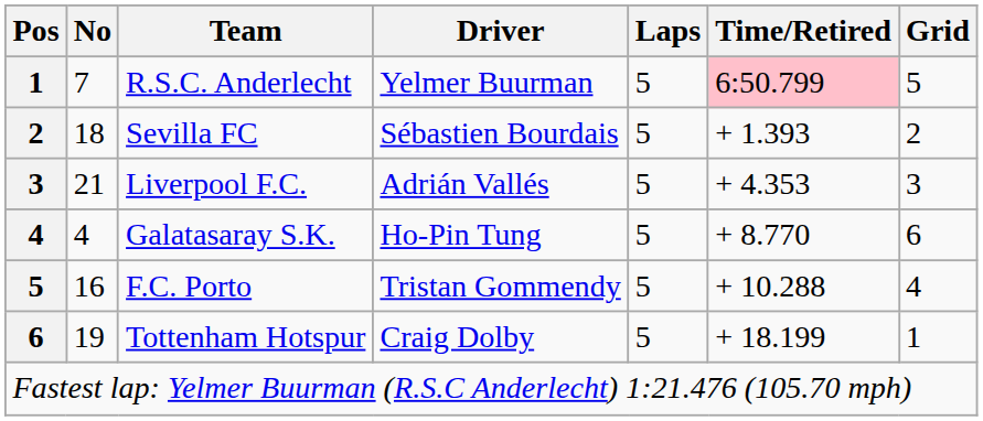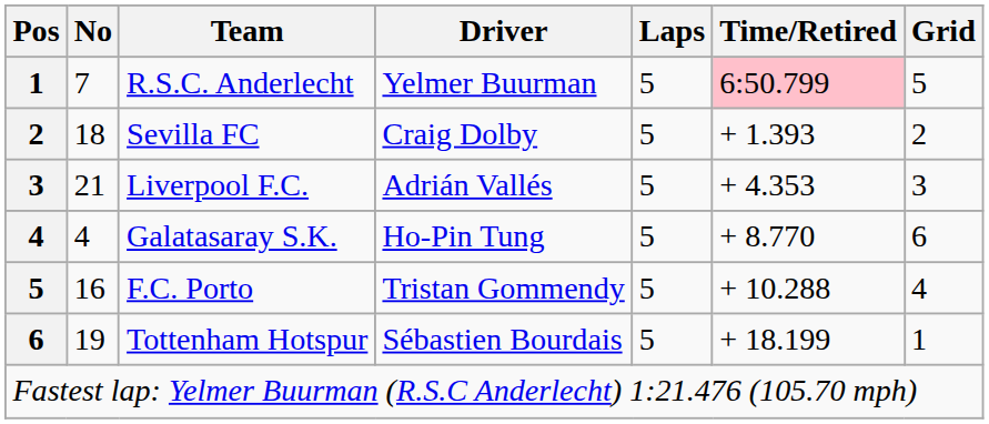Sevilla FC | Driver: Sébastien Bourdais -> Craig Dolby
Tottenham Hotspur | Driver: Craig Dolby -> Sébastien Bourdais
